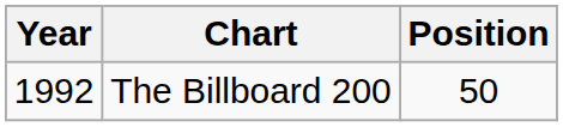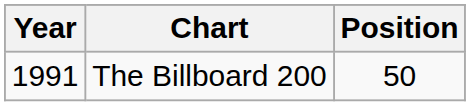The Billboard 200 | Year: 1992 -> 1991
